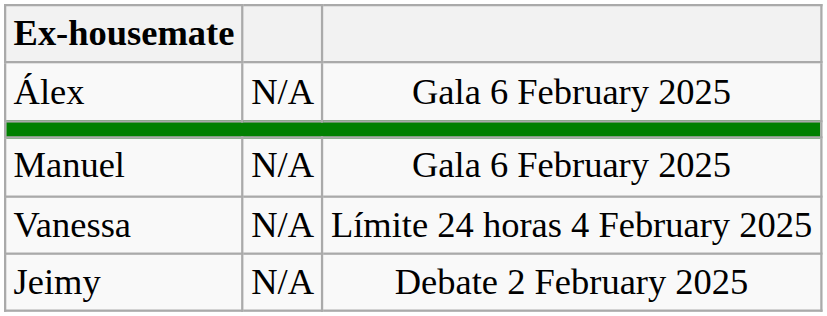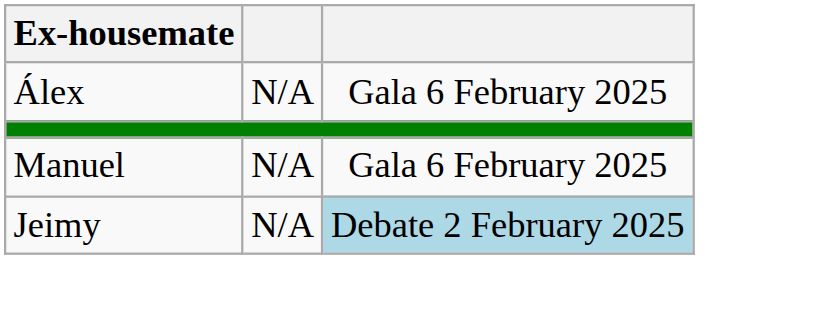- row: Vanessa | N/A | Límite 24 horas 4 February 2025
Jeimy | column 3: no background -> lightblue background
